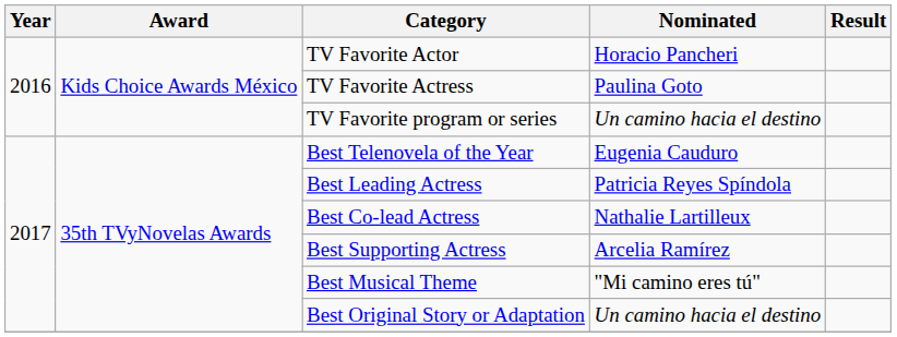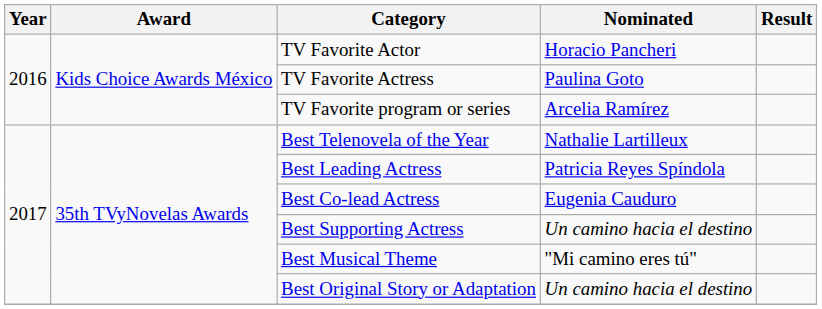TV Favorite program or series | Nominated: Un camino hacia el destino -> Arcelia Ramírez
Best Telenovela of the Year | Nominated: Eugenia Cauduro -> Nathalie Lartilleux
Best Co-lead Actress | Nominated: Nathalie Lartilleux -> Eugenia Cauduro
Best Supporting Actress | Nominated: Arcelia Ramírez -> Un camino hacia el destino
